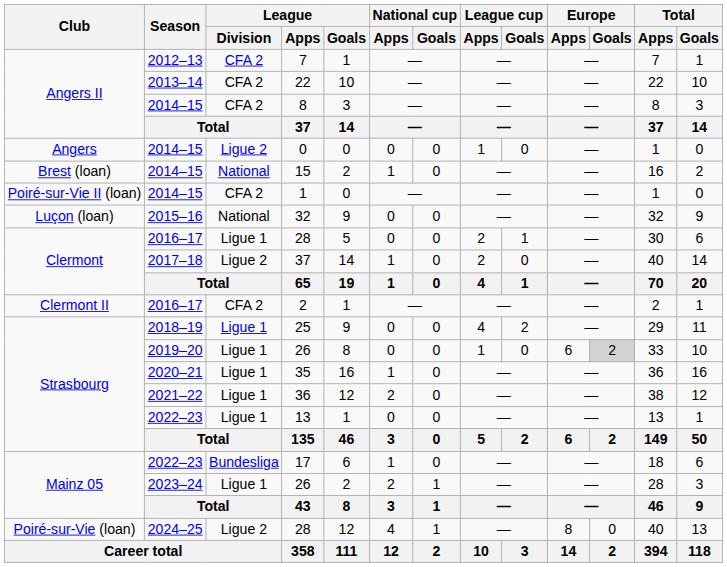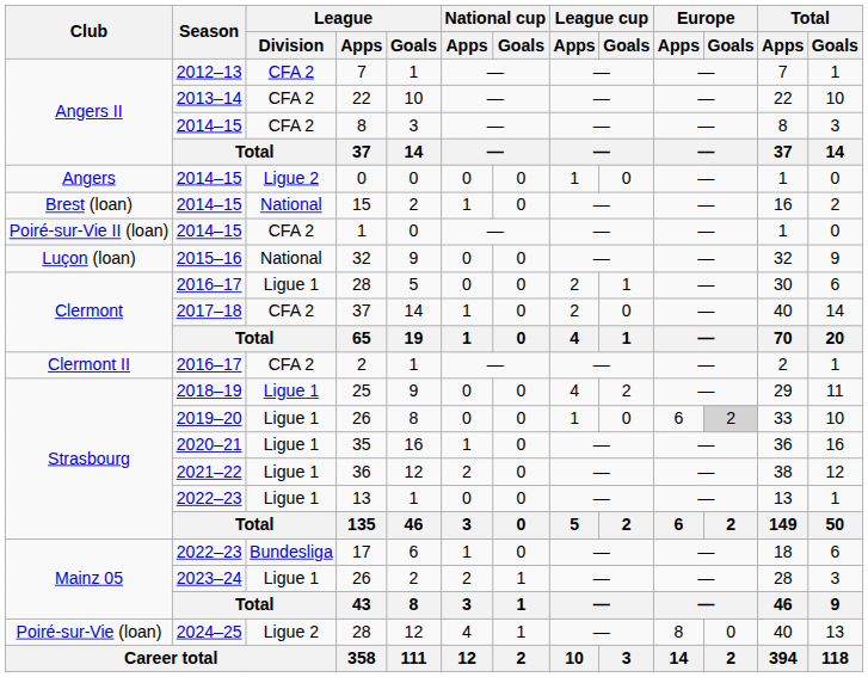2017–18 / 37 | League / Division: Ligue 2 -> CFA 2
